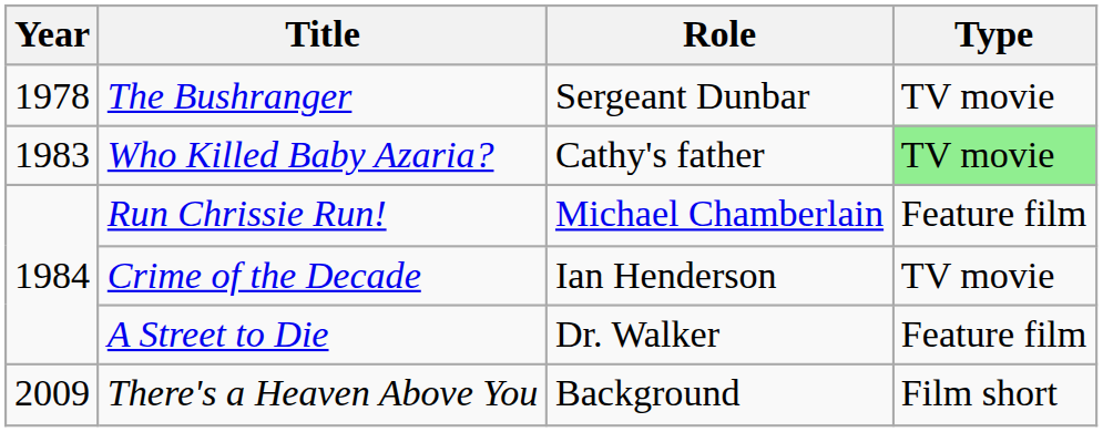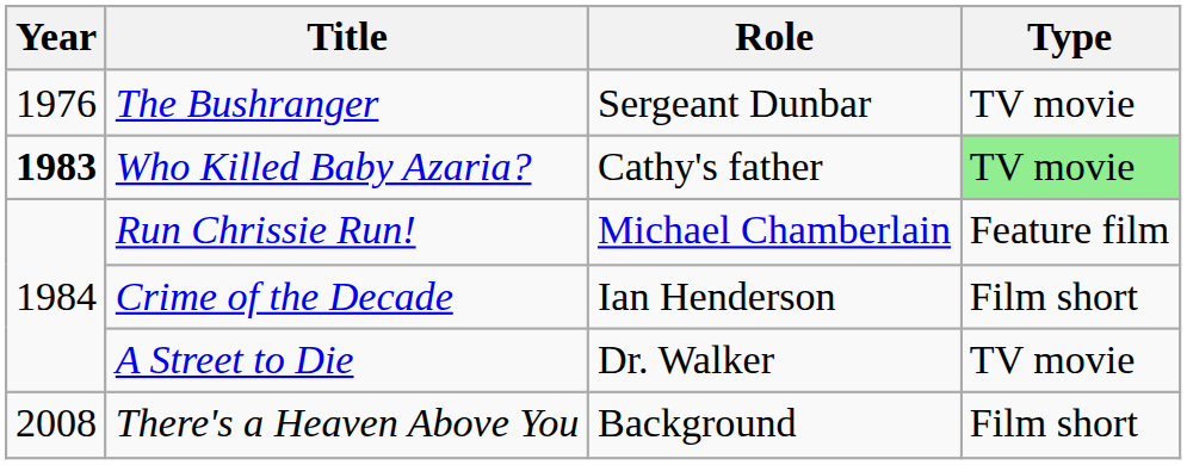The Bushranger | Year: 1978 -> 1976
Who Killed Baby Azaria? | Year: normal -> bold
Crime of the Decade | Type: TV movie -> Film short
A Street to Die | Type: Feature film -> TV movie
There's a Heaven Above You | Year: 2009 -> 2008
